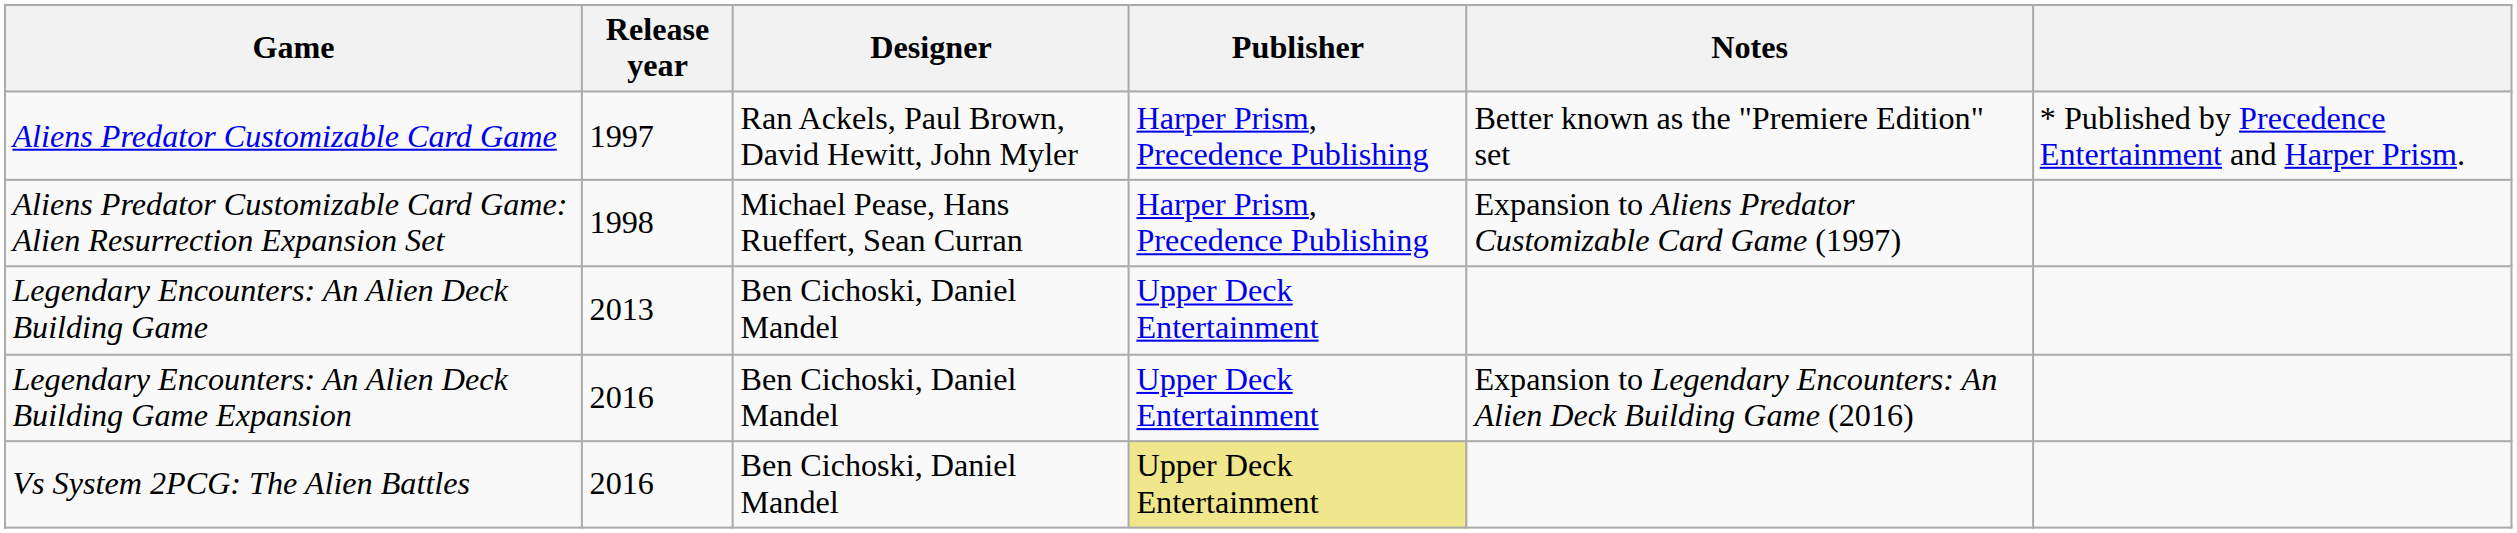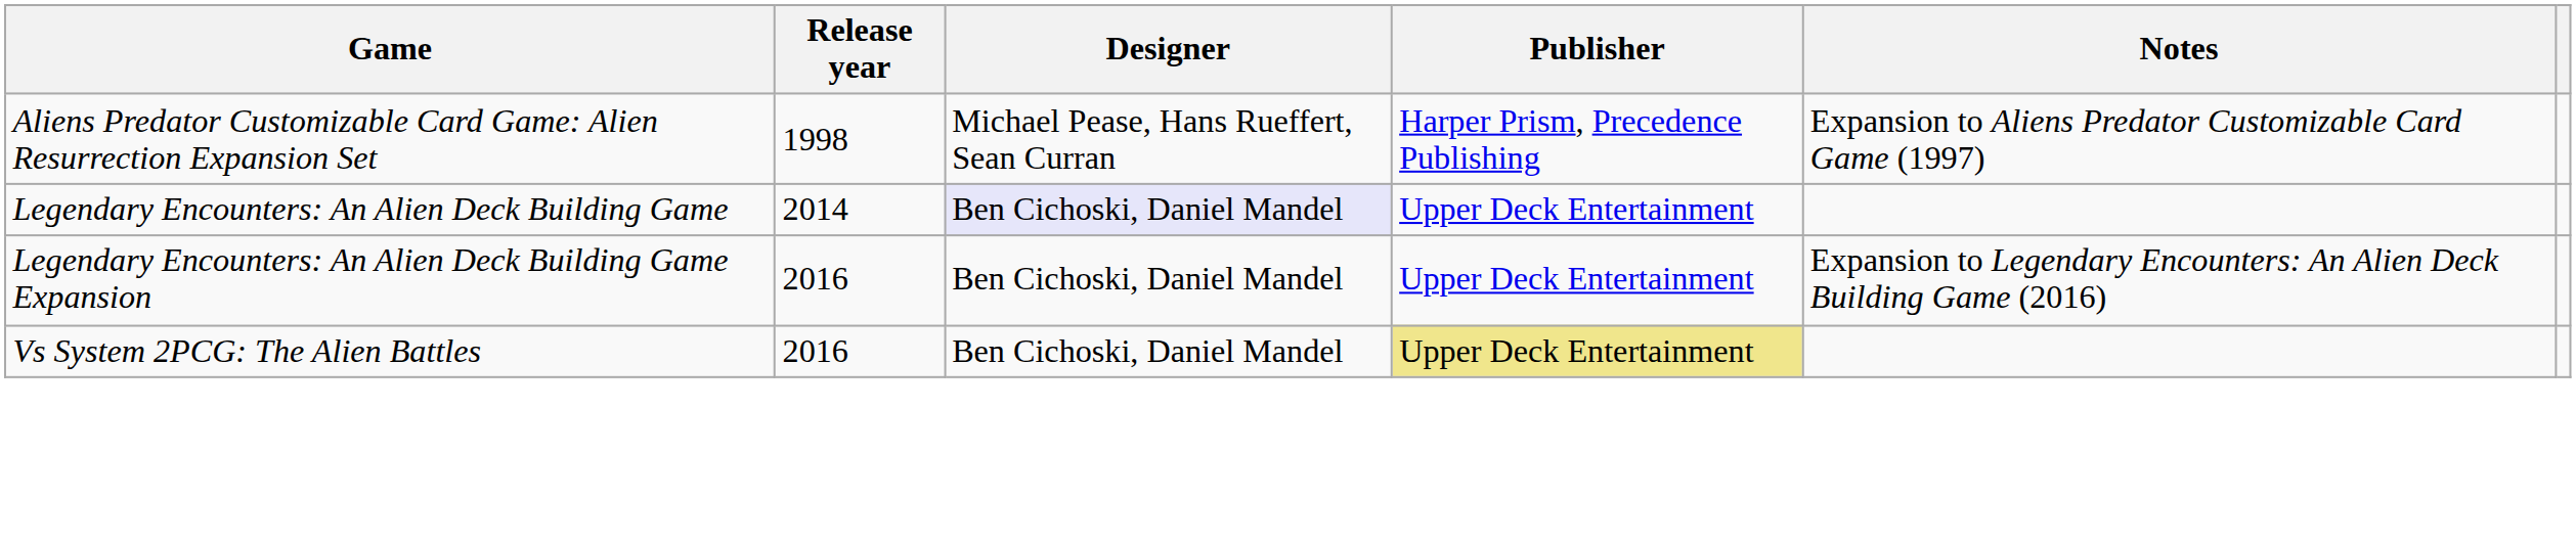- row: Aliens Predator Customizable Card Game | 1997 | Ran Ackels, Paul Brown, David Hewitt, John Myler | Harper Prism, Precedence Publishing | Better known as the "Premiere Edition" set | * Published by Precedence Entertainment and Harper Prism.
Legendary Encounters: An Alien Deck Building Game | Release year: 2013 -> 2014
Legendary Encounters: An Alien Deck Building Game | Designer: no background -> lavender background
